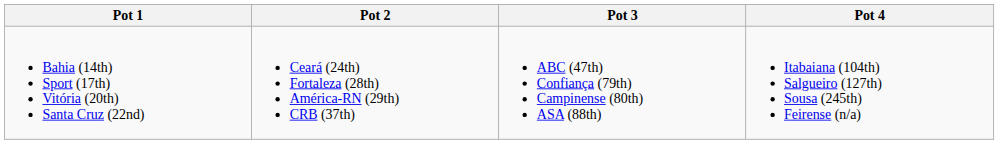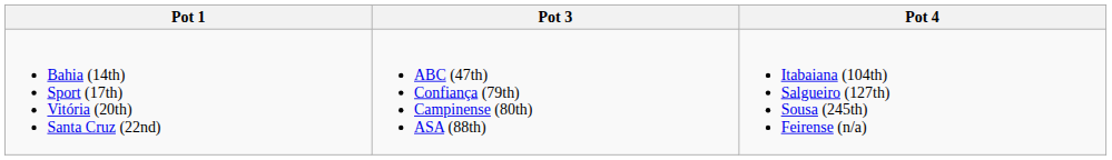- column: Pot 2 | Ceará (24th) Fortaleza (28th) América-RN (29th) CRB (37th)
